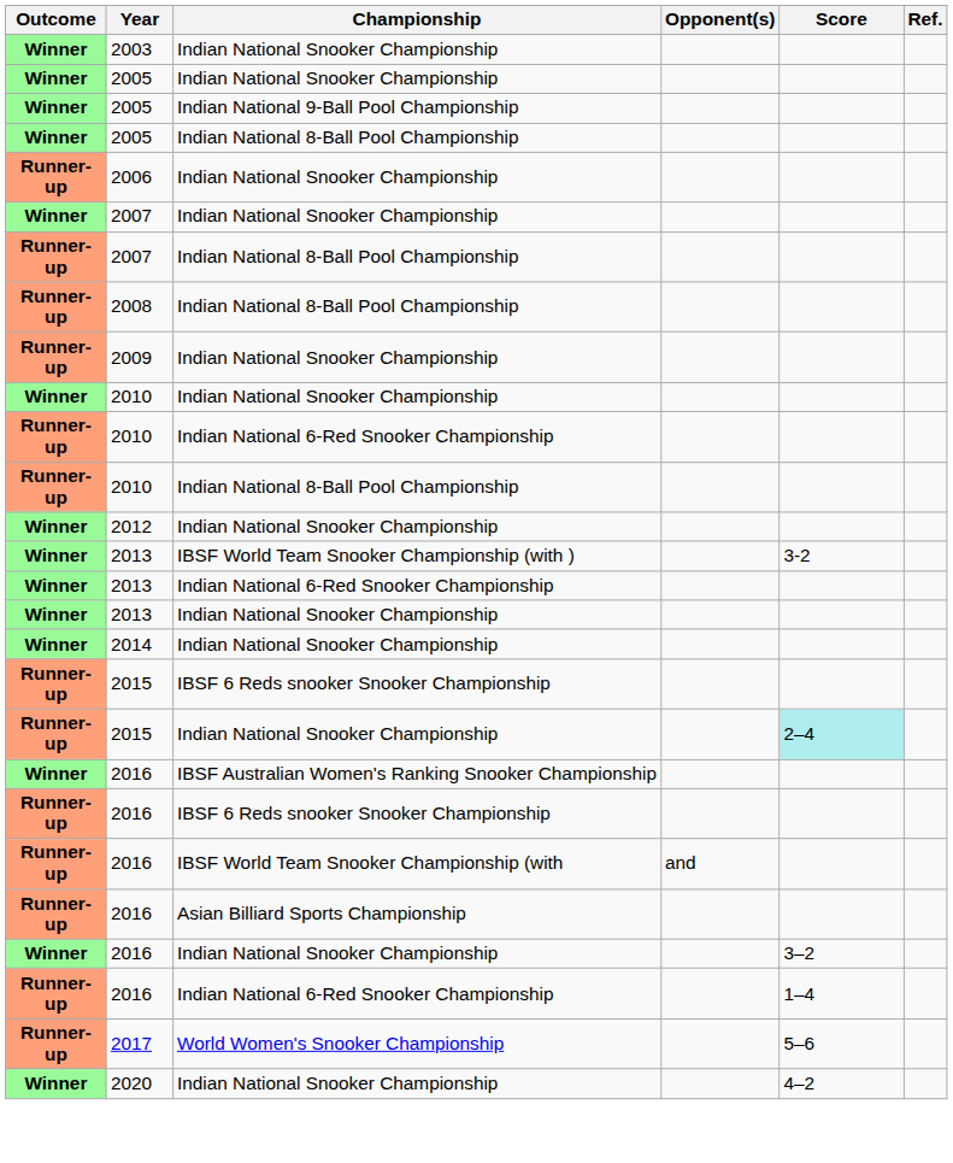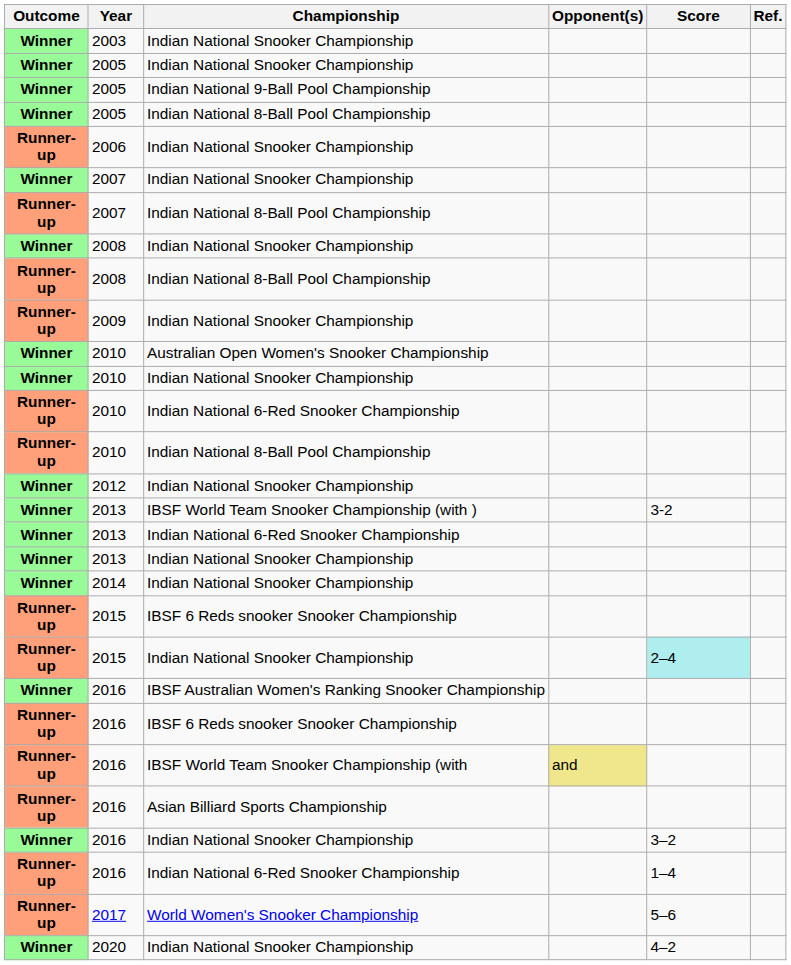+ row: Winner | 2008 | Indian National Snooker Championship
+ row: Winner | 2010 | Australian Open Women's Snooker Championship
2016 / IBSF World Team Snooker Championship (with | Opponent(s): no background -> khaki background
